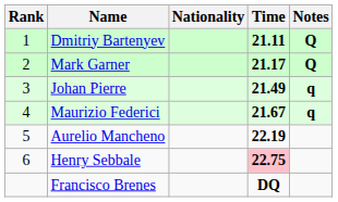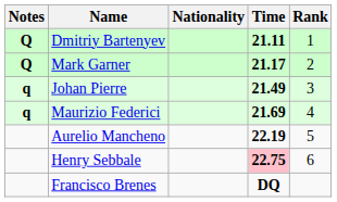columns swapped: Rank <-> Notes
Maurizio Federici | Time: 21.67 -> 21.69
